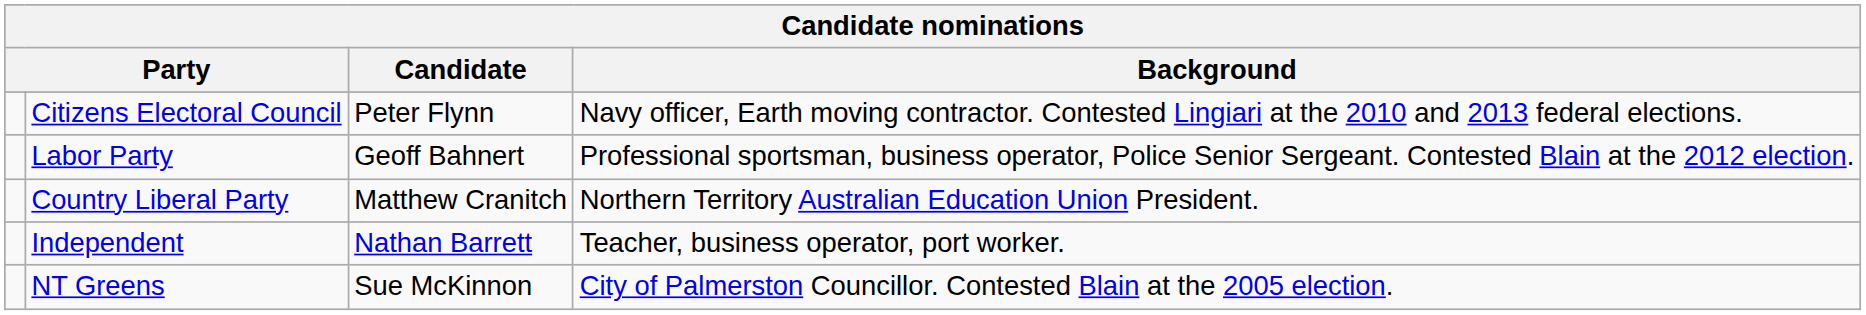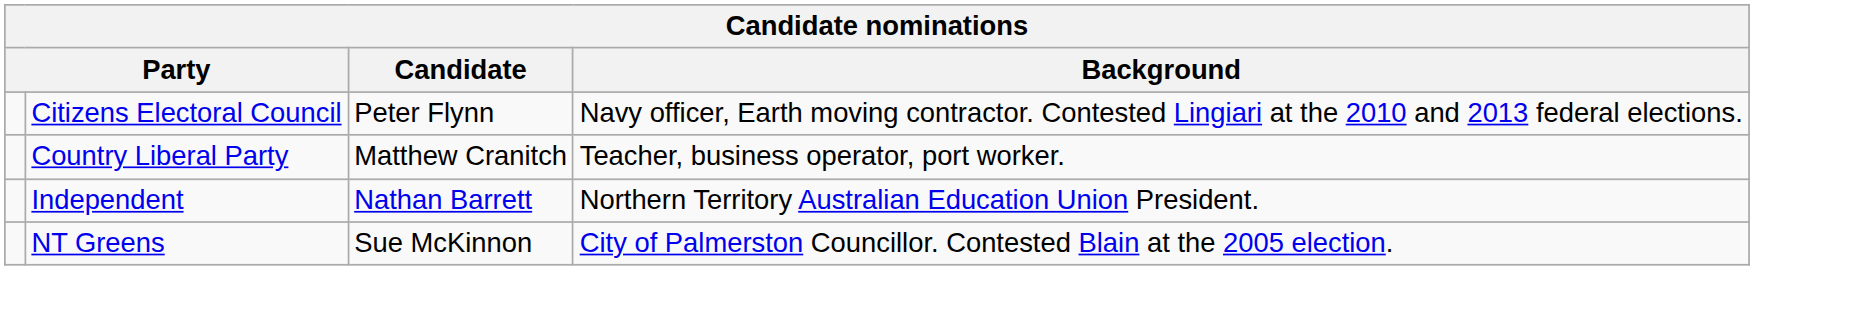- row: Labor Party | Geoff Bahnert | Professional sportsman, business operator, Police Senior Sergeant. Contested Blain at the 2012 election.
Country Liberal Party | Background: Northern Territory Australian Education Union President. -> Teacher, business operator, port worker.
Independent | Background: Teacher, business operator, port worker. -> Northern Territory Australian Education Union President.
